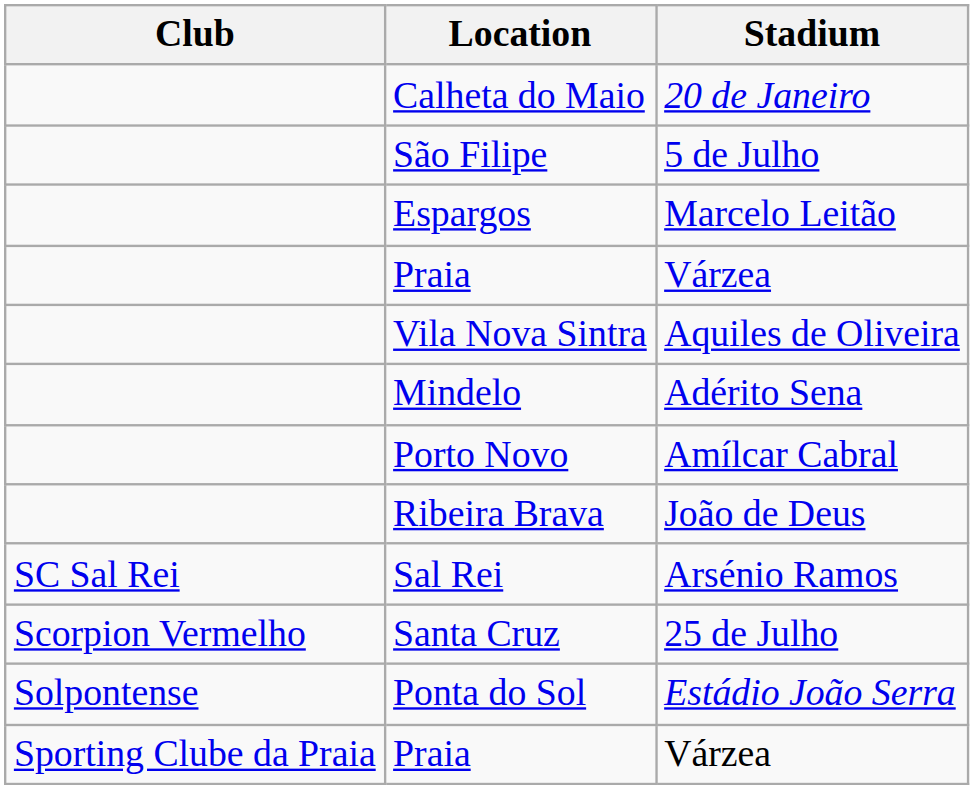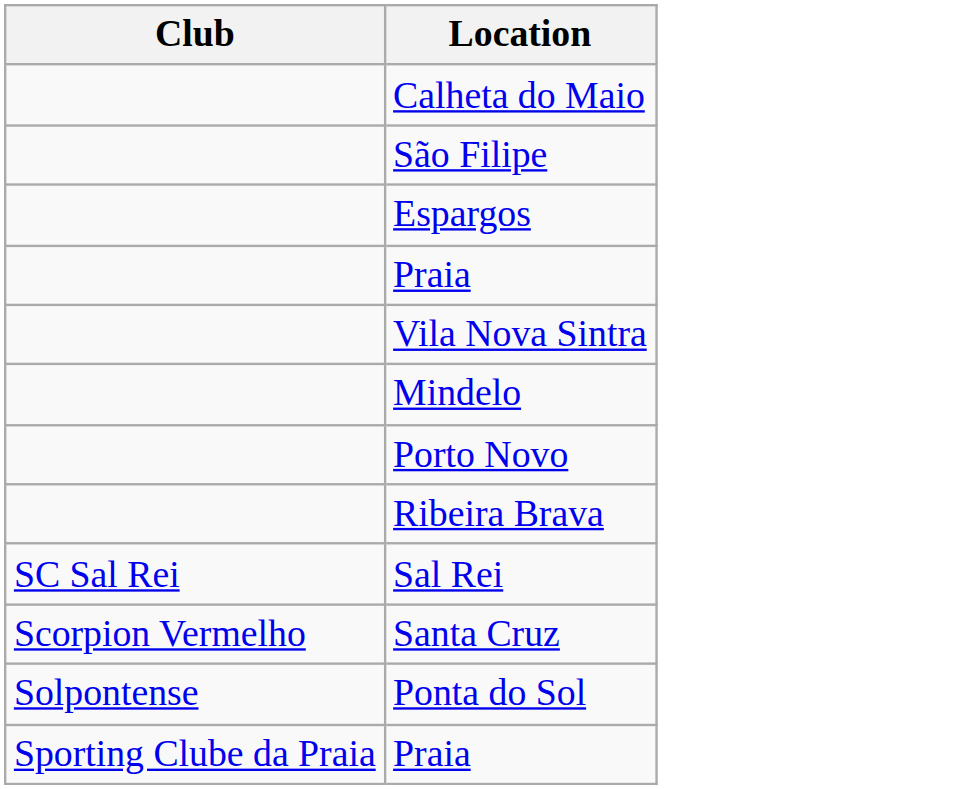- column: Stadium | 20 de Janeiro | 5 de Julho | Marcelo Leitão | Várzea | Aquiles de Oliveira | Adérito Sena | Amílcar Cabral | João de Deus | Arsénio Ramos | 25 de Julho | Estádio João Serra | Várzea
